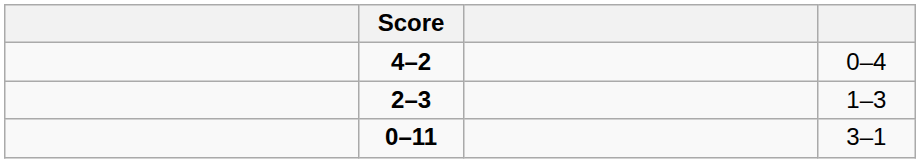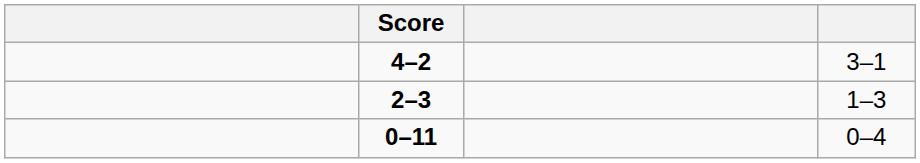4–2 | column 4: 0–4 -> 3–1
0–11 | column 4: 3–1 -> 0–4
